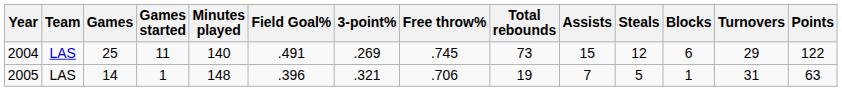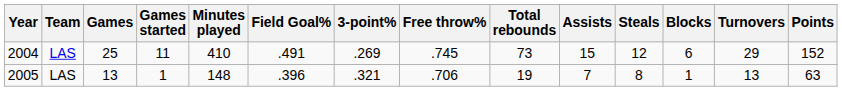2004 | Minutes played: 140 -> 410
2004 | Points: 122 -> 152
2005 | Games: 14 -> 13
2005 | Steals: 5 -> 8
2005 | Turnovers: 31 -> 13
